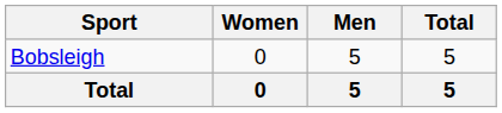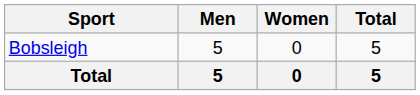columns swapped: Men <-> Women
